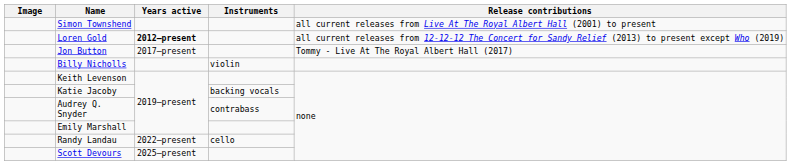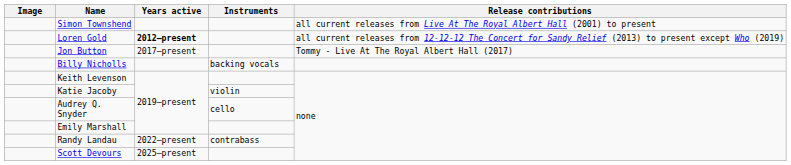Billy Nicholls | Instruments: violin -> backing vocals
Katie Jacoby | Instruments: backing vocals -> violin
Audrey Q. Snyder | Instruments: contrabass -> cello
Randy Landau | Instruments: cello -> contrabass
